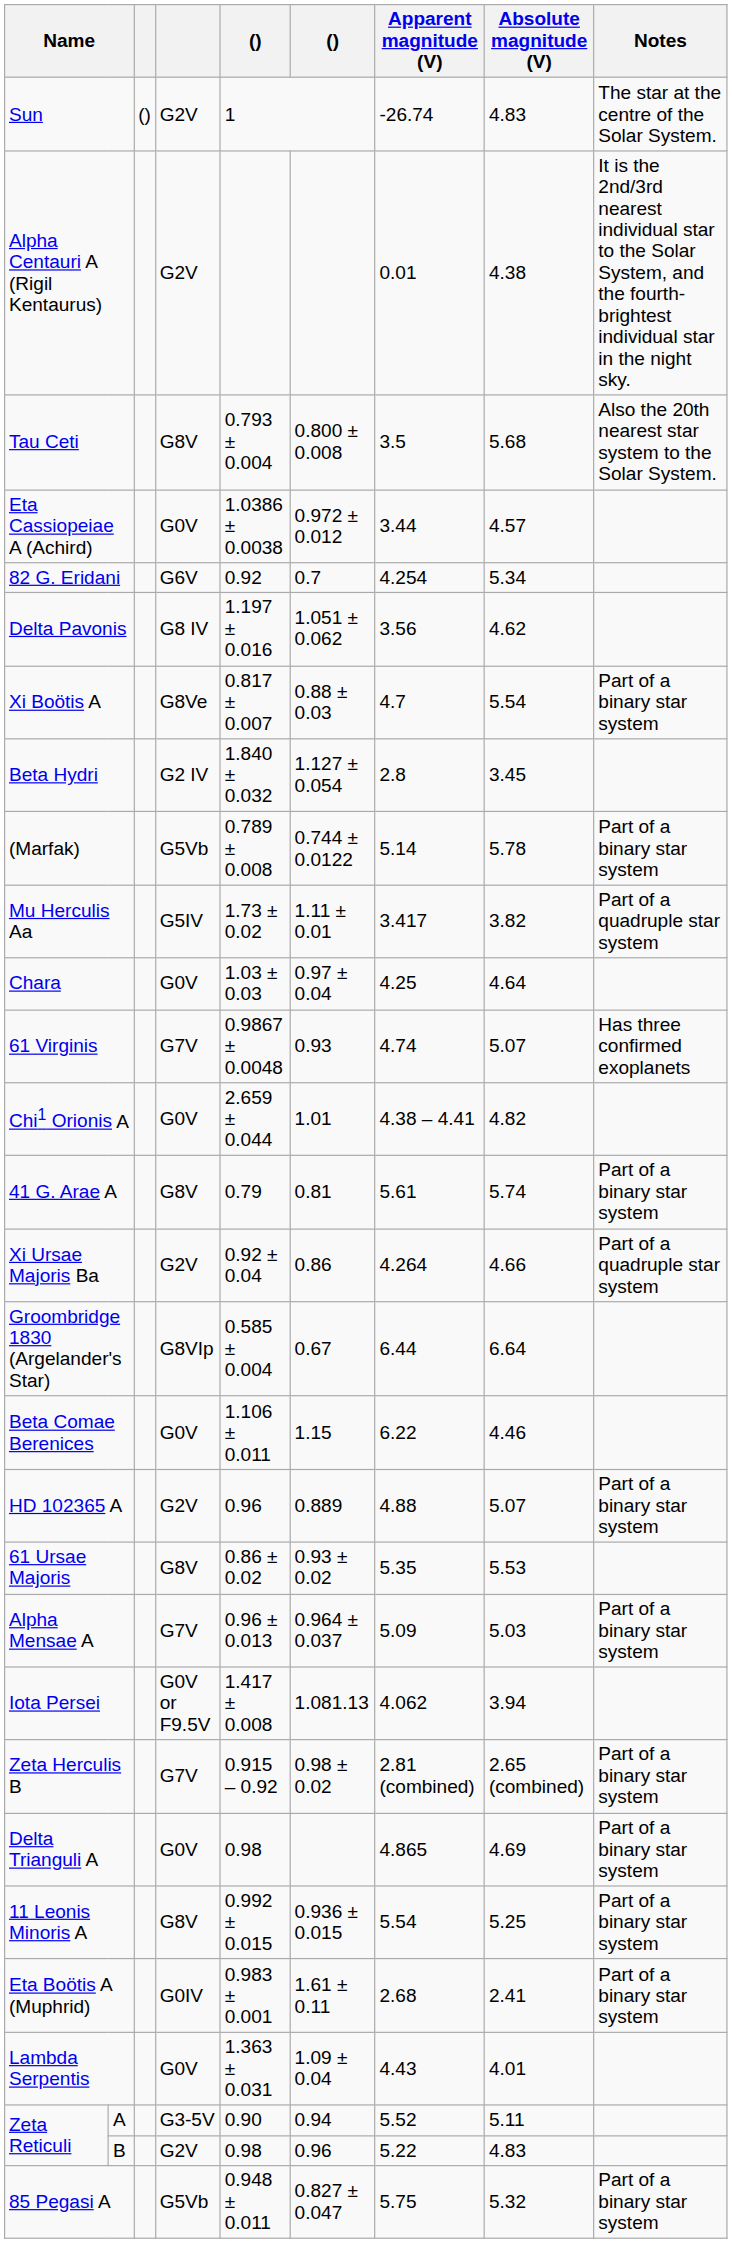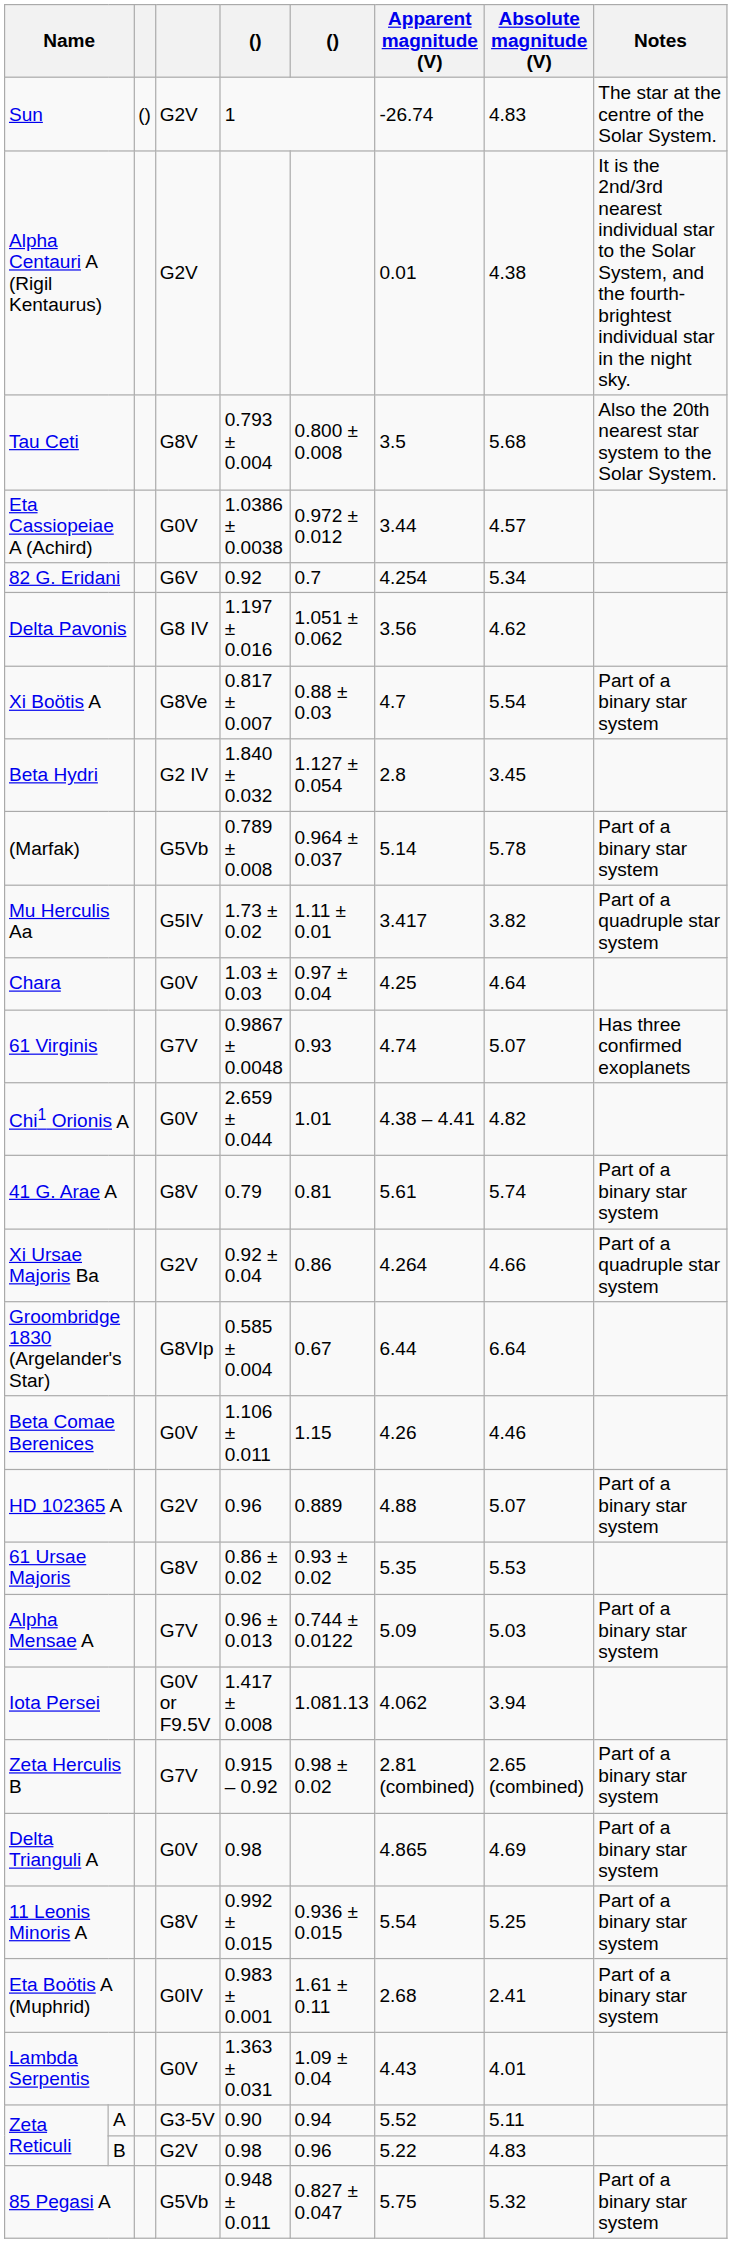(Marfak) | column 6: 0.744 ± 0.0122 -> 0.964 ± 0.037
Beta Comae Berenices | Apparent magnitude (V): 6.22 -> 4.26
Alpha Mensae A | column 6: 0.964 ± 0.037 -> 0.744 ± 0.0122
